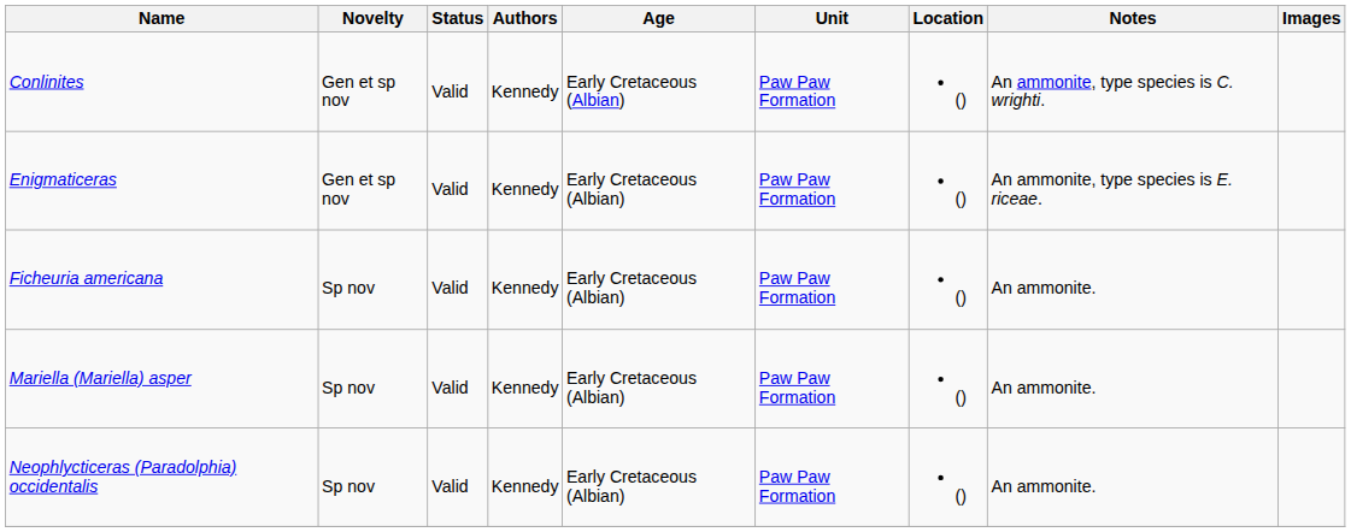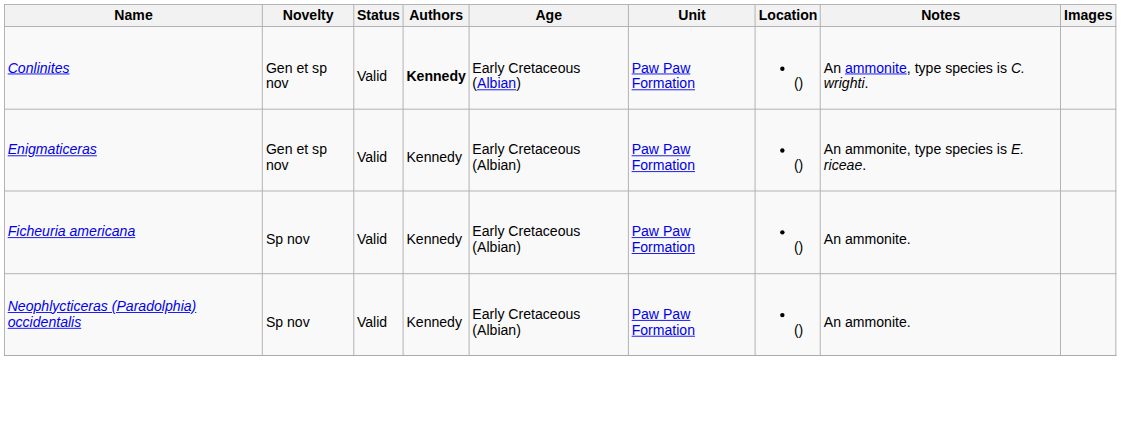Conlinites | Authors: normal -> bold
- row: Mariella (Mariella) asper | Sp nov | Valid | Kennedy | Early Cretaceous (Albian) | Paw Paw Formation | () | An ammonite.
